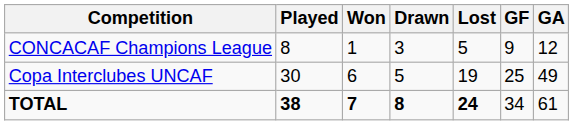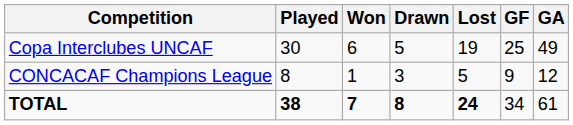rows swapped: Copa Interclubes UNCAF <-> CONCACAF Champions League
